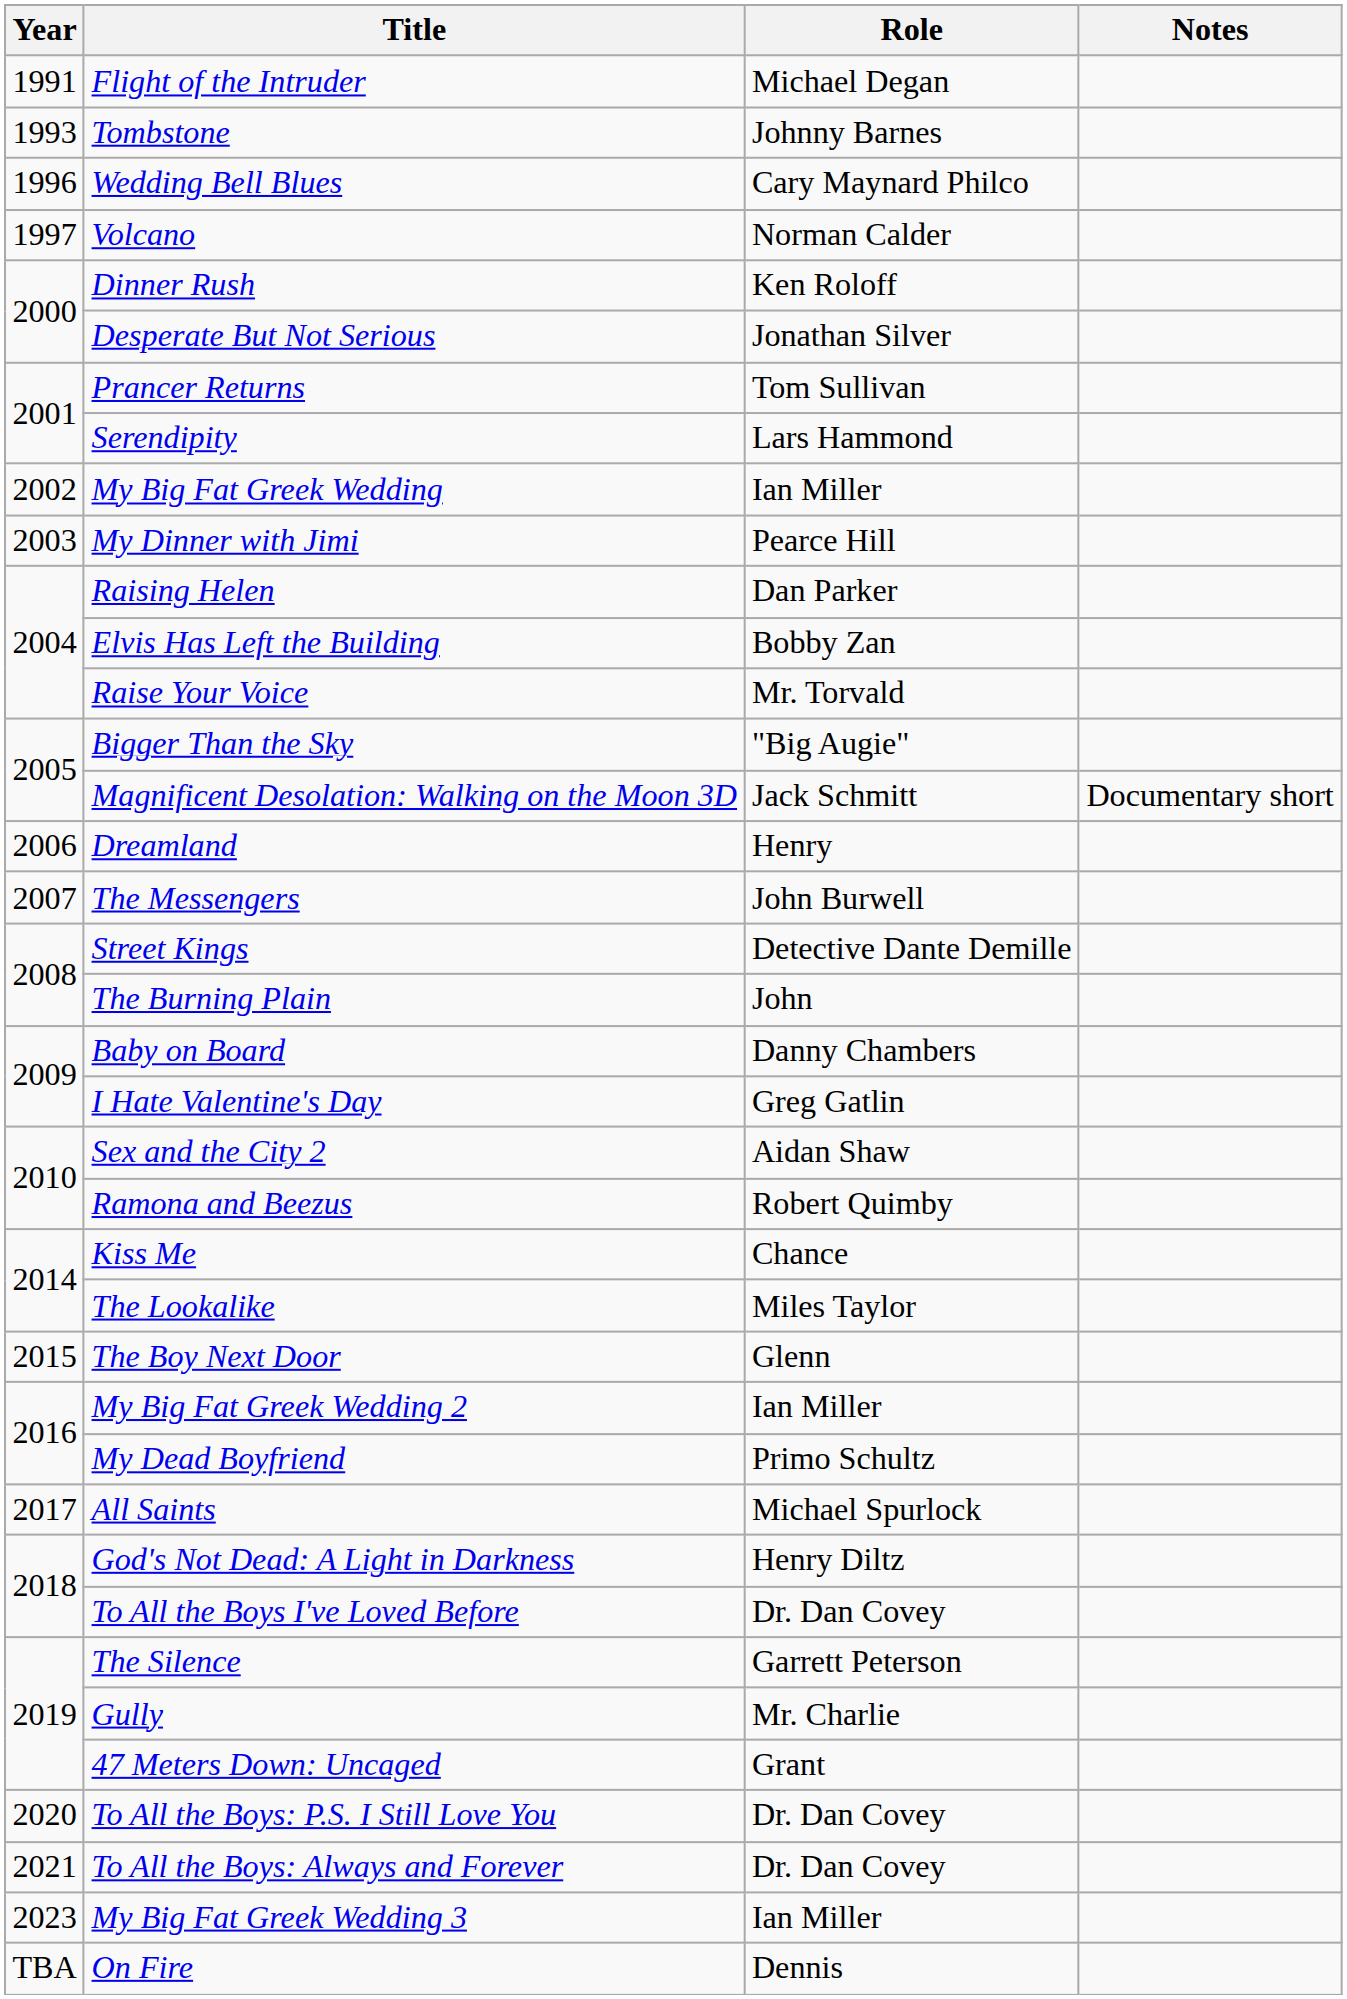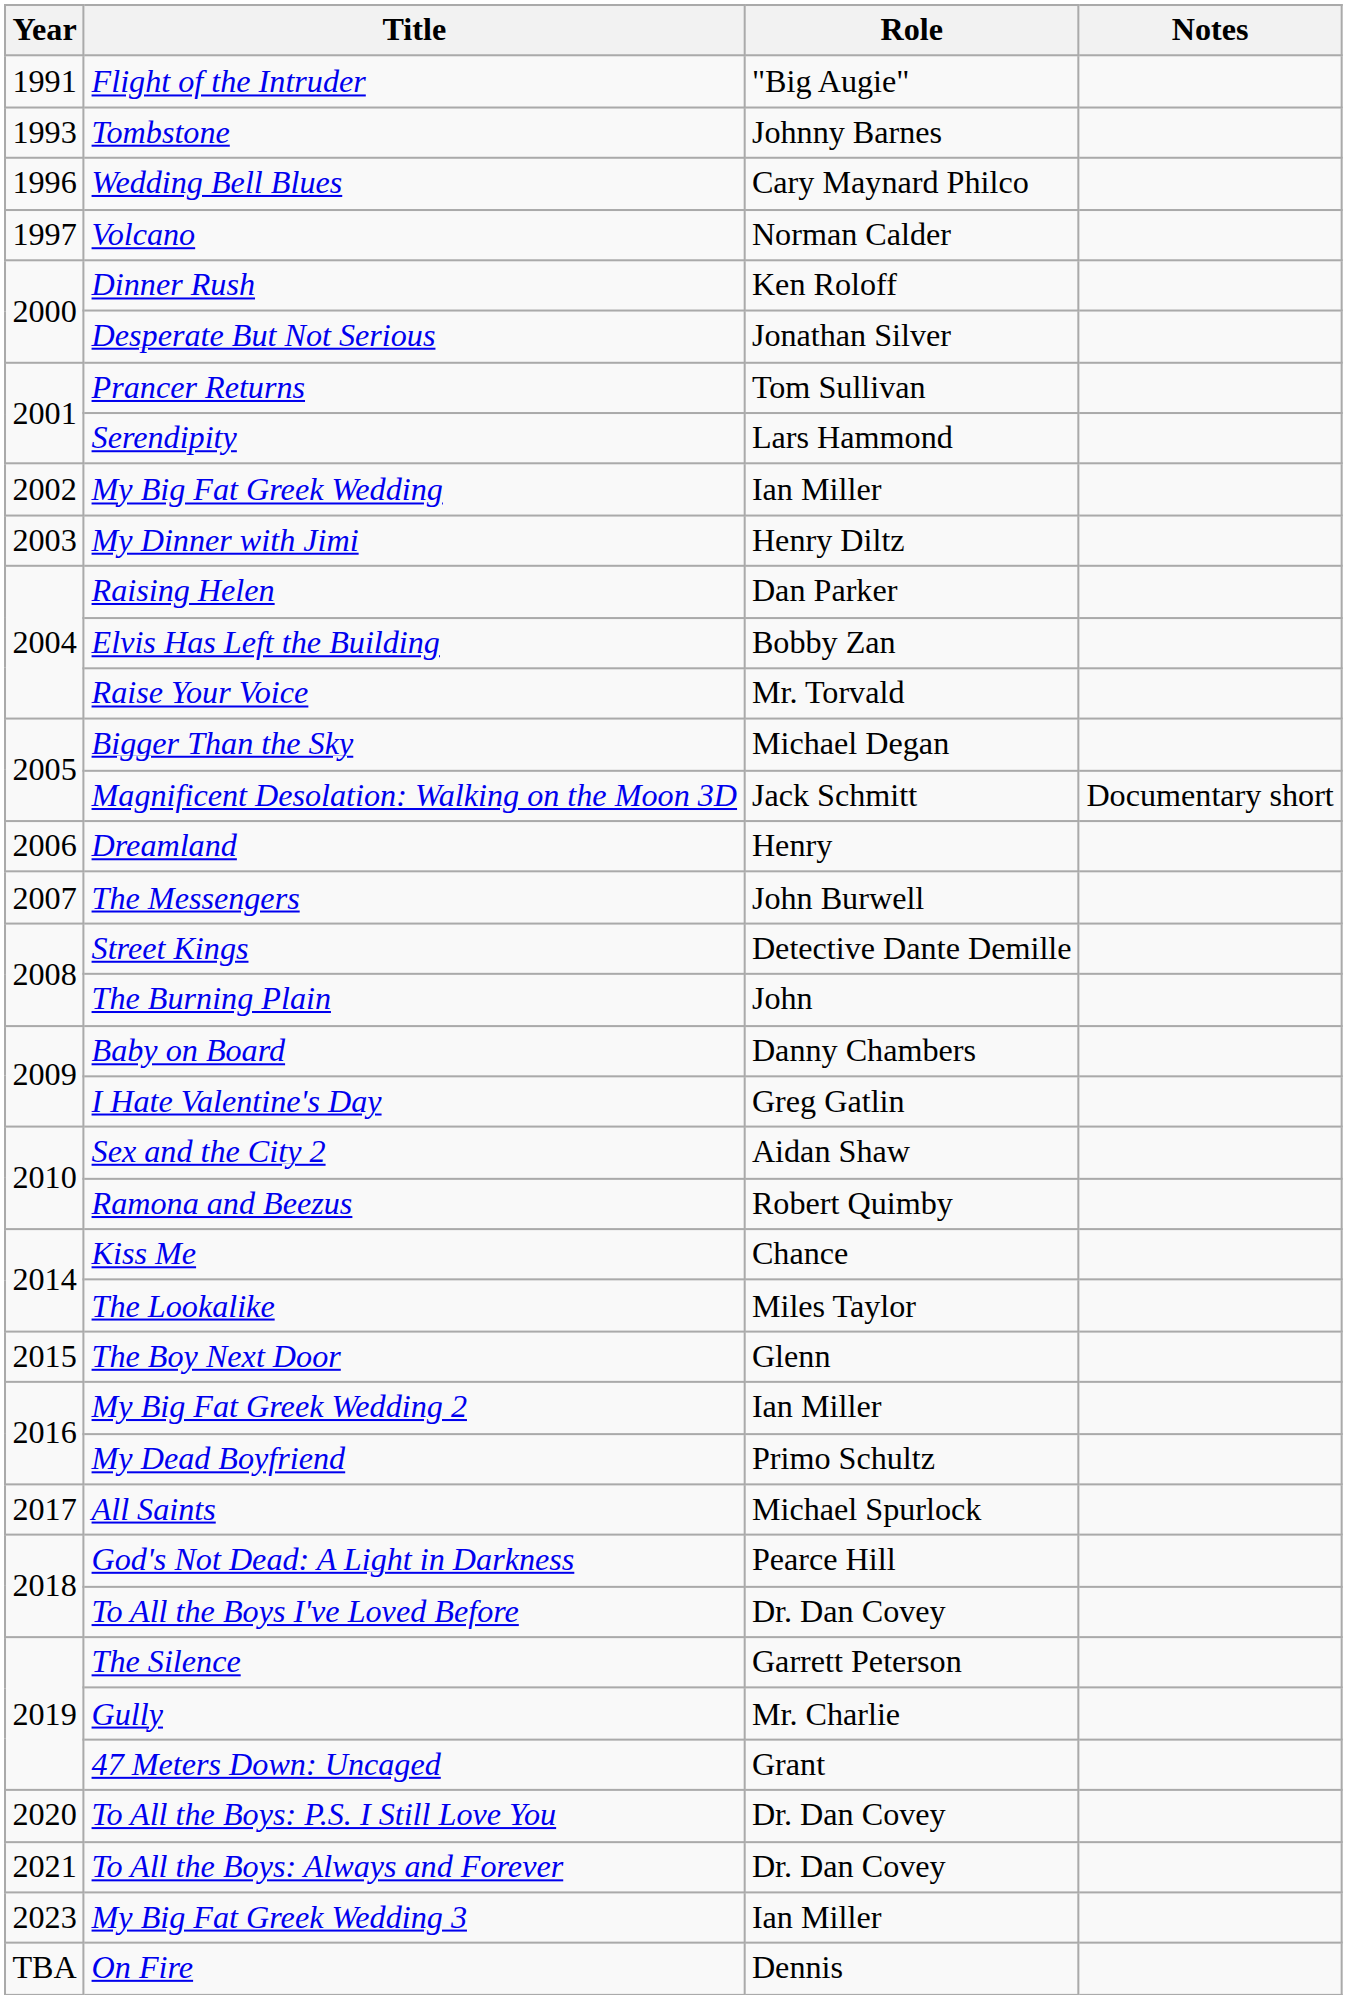Flight of the Intruder | Role: Michael Degan -> "Big Augie"
My Dinner with Jimi | Role: Pearce Hill -> Henry Diltz
Bigger Than the Sky | Role: "Big Augie" -> Michael Degan
God's Not Dead: A Light in Darkness | Role: Henry Diltz -> Pearce Hill
